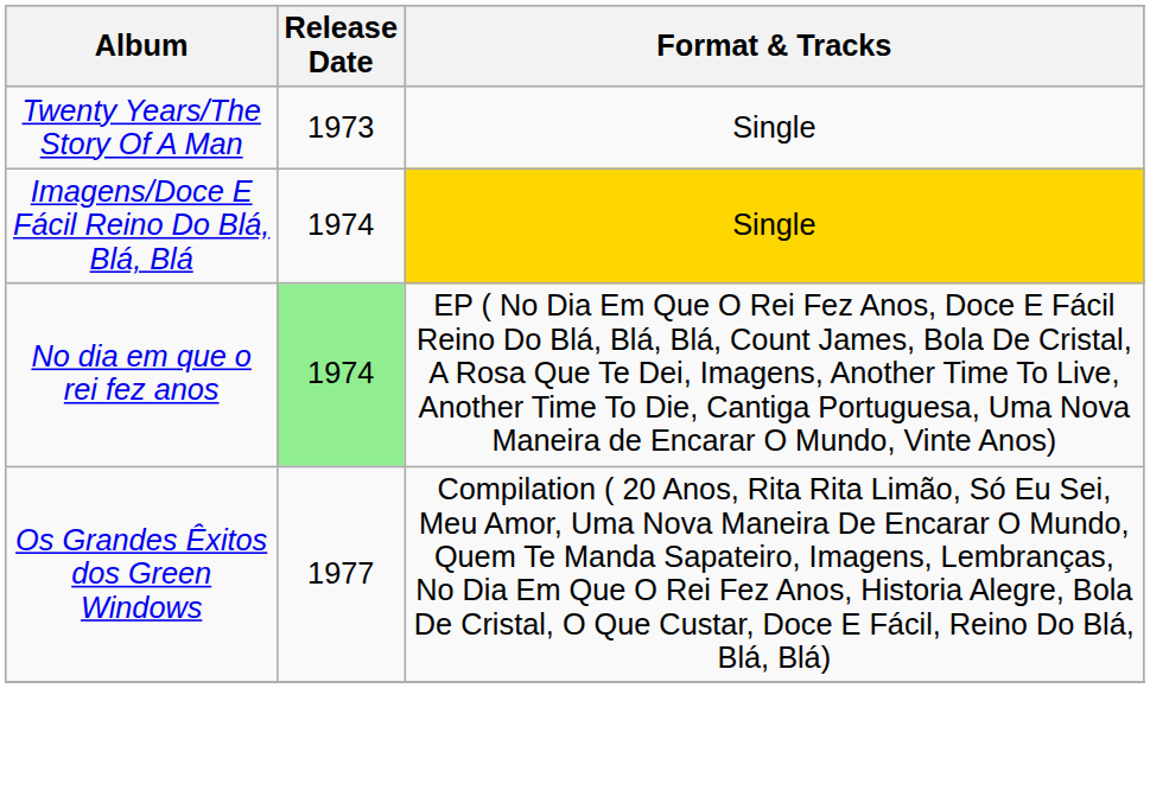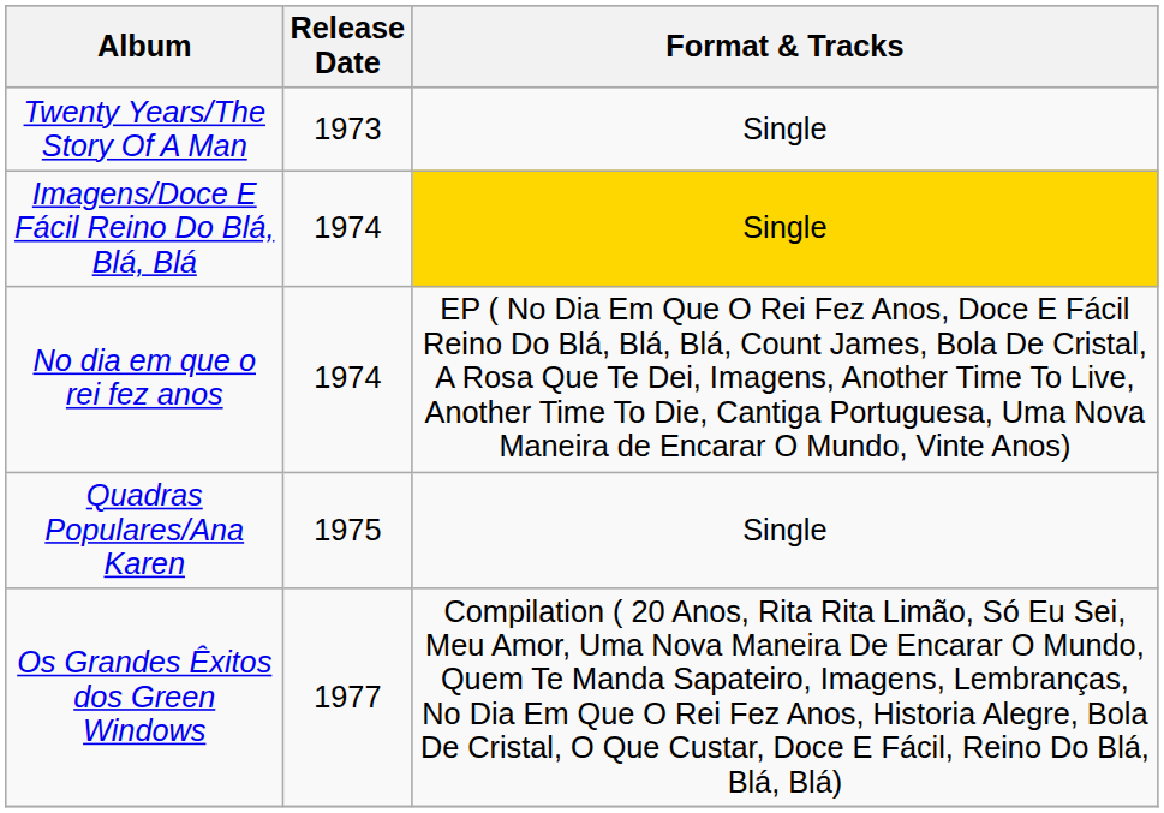No dia em que o rei fez anos | Release Date: lightgreen background -> no background
+ row: Quadras Populares/Ana Karen | 1975 | Single
